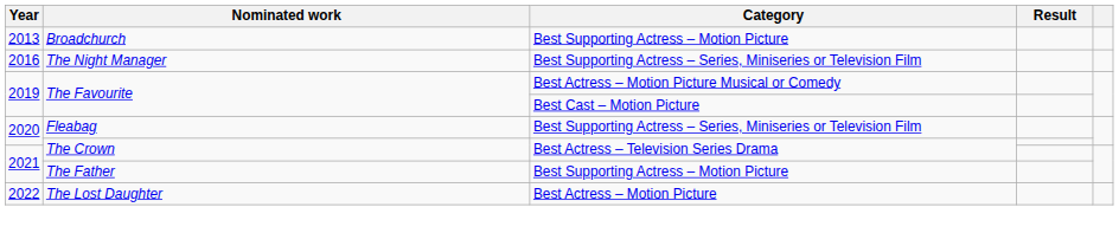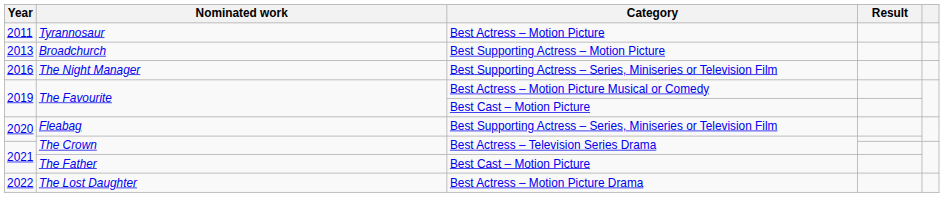+ row: 2011 | Tyrannosaur | Best Actress – Motion Picture
The Father | Category: Best Supporting Actress – Motion Picture -> Best Cast – Motion Picture
The Lost Daughter | Category: Best Actress – Motion Picture -> Best Actress – Motion Picture Drama
